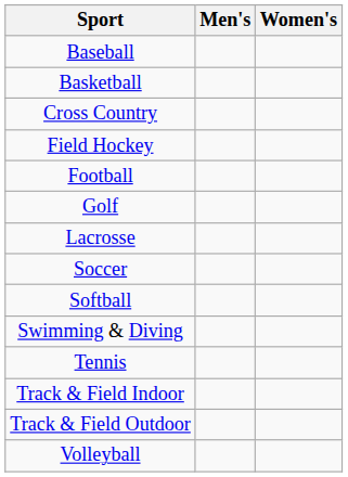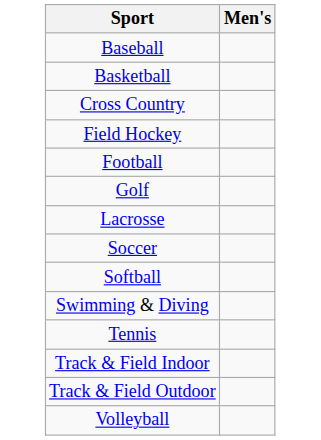- column: Women's
